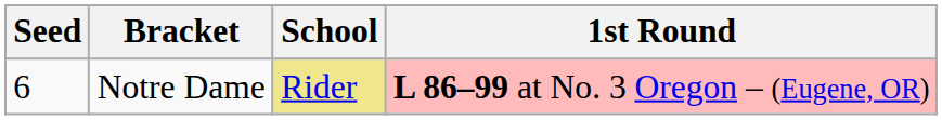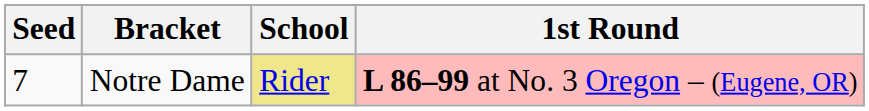Notre Dame | Seed: 6 -> 7
